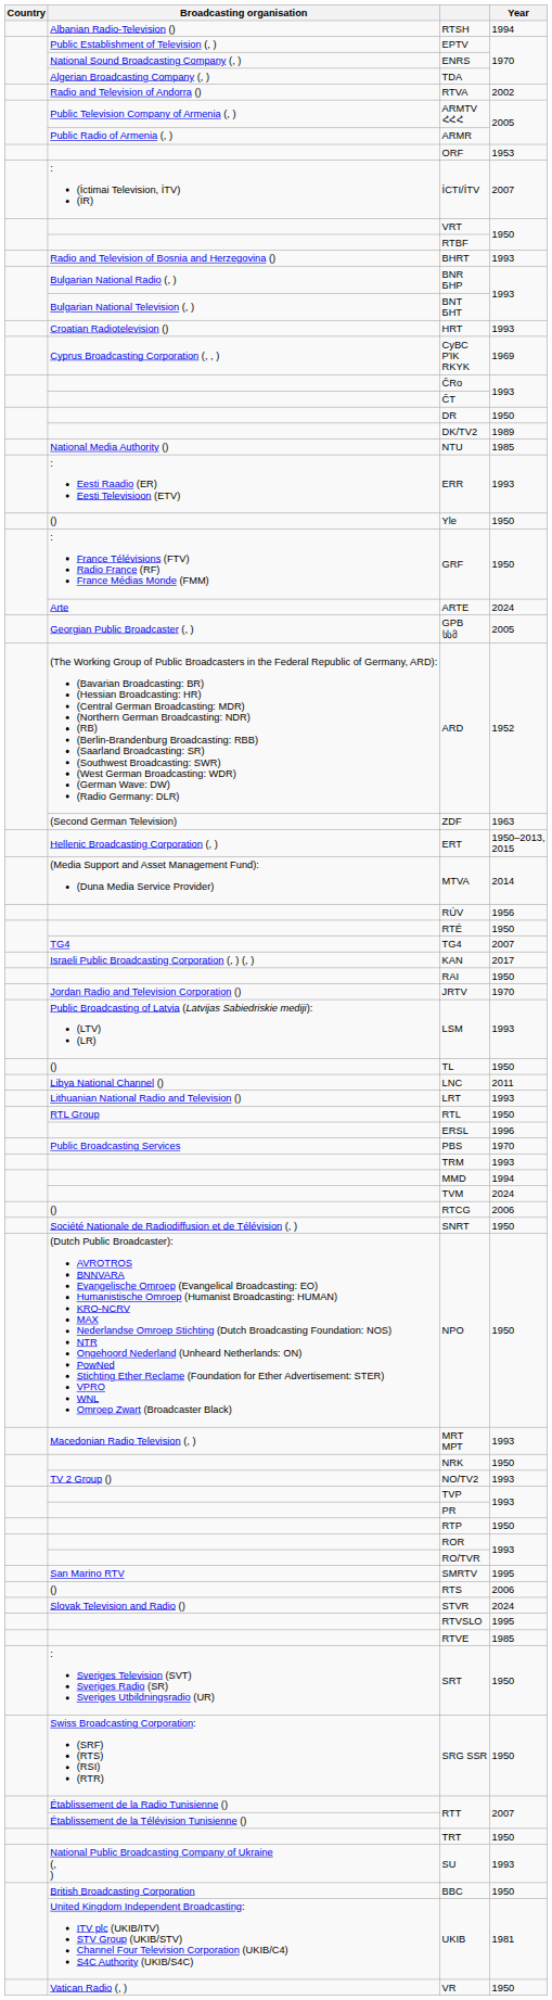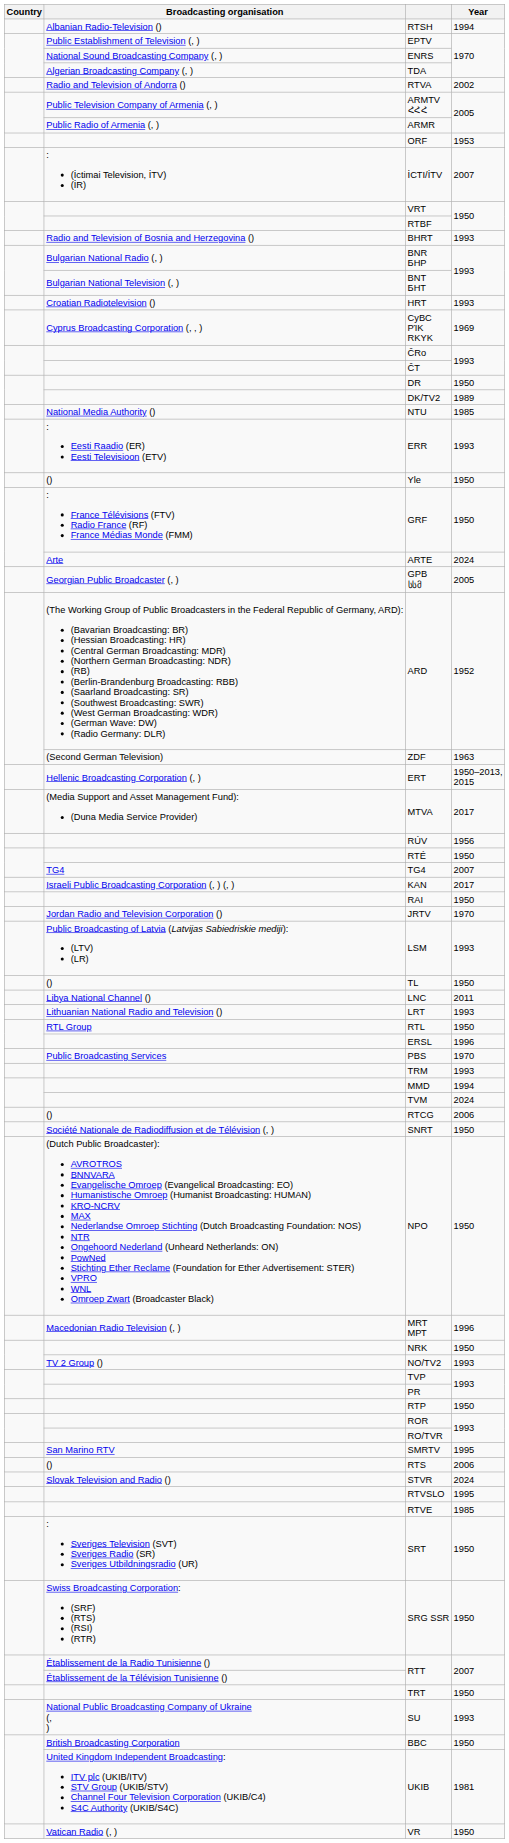MTVA | Year: 2014 -> 2017
MRT МРТ | Year: 1993 -> 1996
